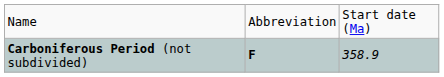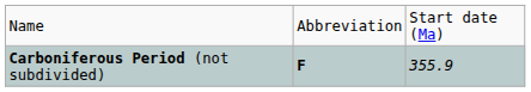Carboniferous Period (not subdivided) | column 3: 358.9 -> 355.9
